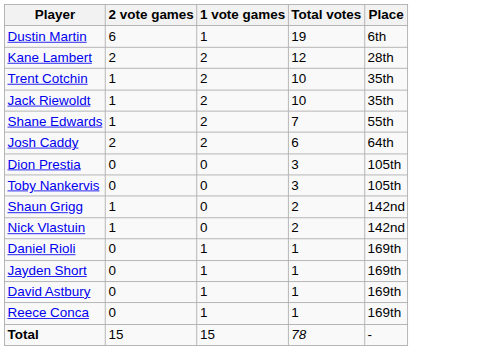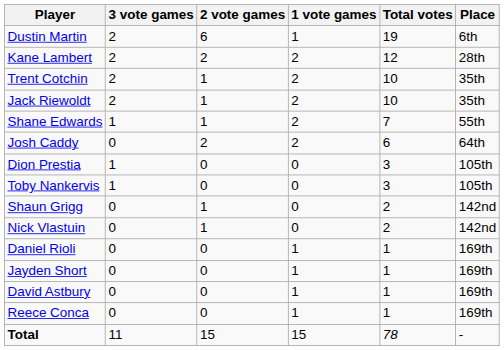+ column: 3 vote games | 2 | 2 | 2 | 2 | 1 | 0 | 1 | 1 | 0 | 0 | 0 | 0 | 0 | 0 | 11
